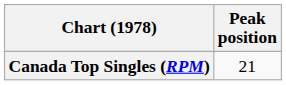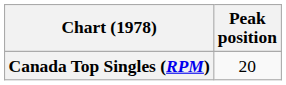Canada Top Singles (RPM) | Peak position: 21 -> 20
